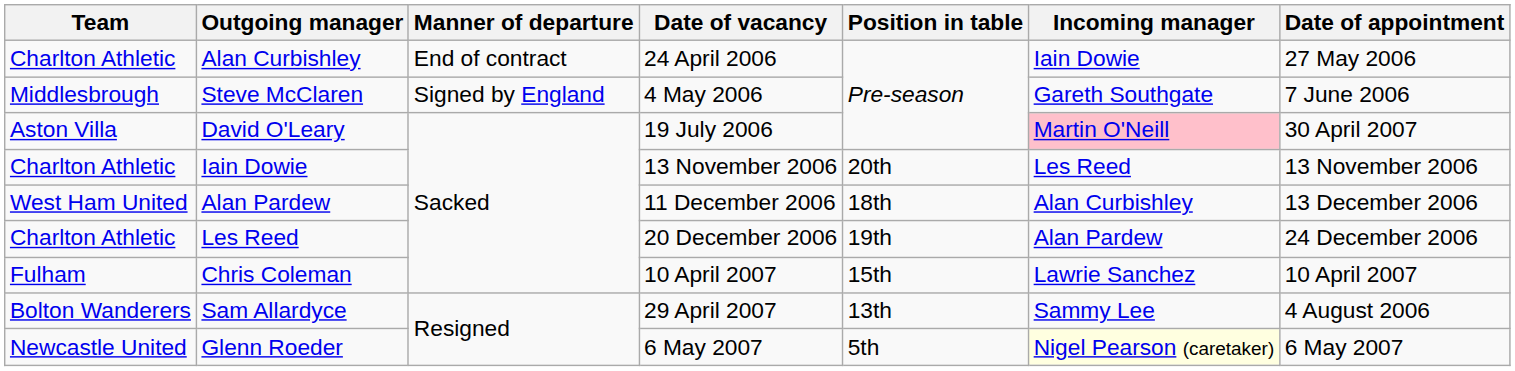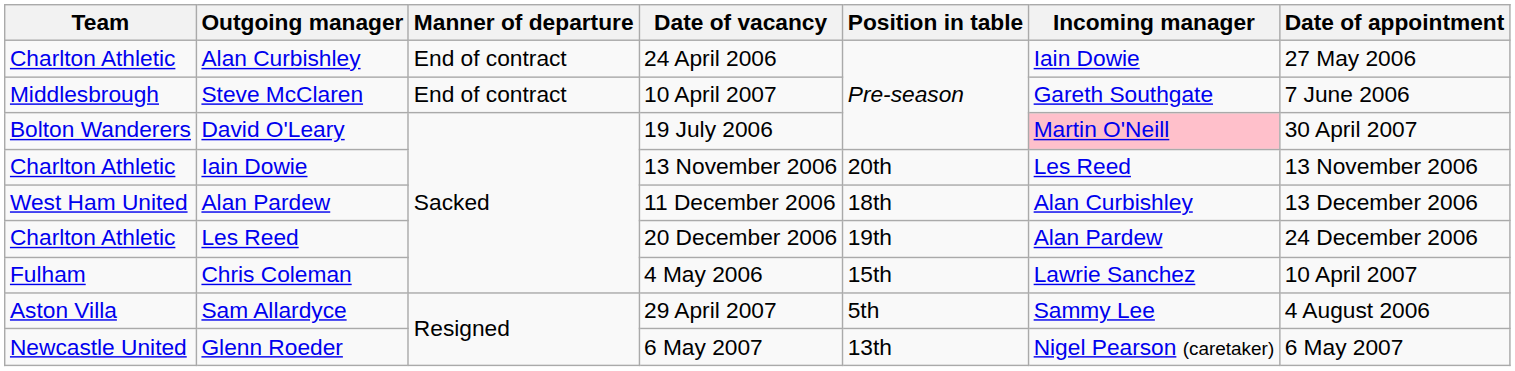Steve McClaren | Manner of departure: Signed by England -> End of contract
Steve McClaren | Date of vacancy: 4 May 2006 -> 10 April 2007
David O'Leary | Team: Aston Villa -> Bolton Wanderers
Chris Coleman | Date of vacancy: 10 April 2007 -> 4 May 2006
Sam Allardyce | Team: Bolton Wanderers -> Aston Villa
Sam Allardyce | Position in table: 13th -> 5th
Glenn Roeder | Position in table: 5th -> 13th
Glenn Roeder | Incoming manager: lightyellow background -> no background
